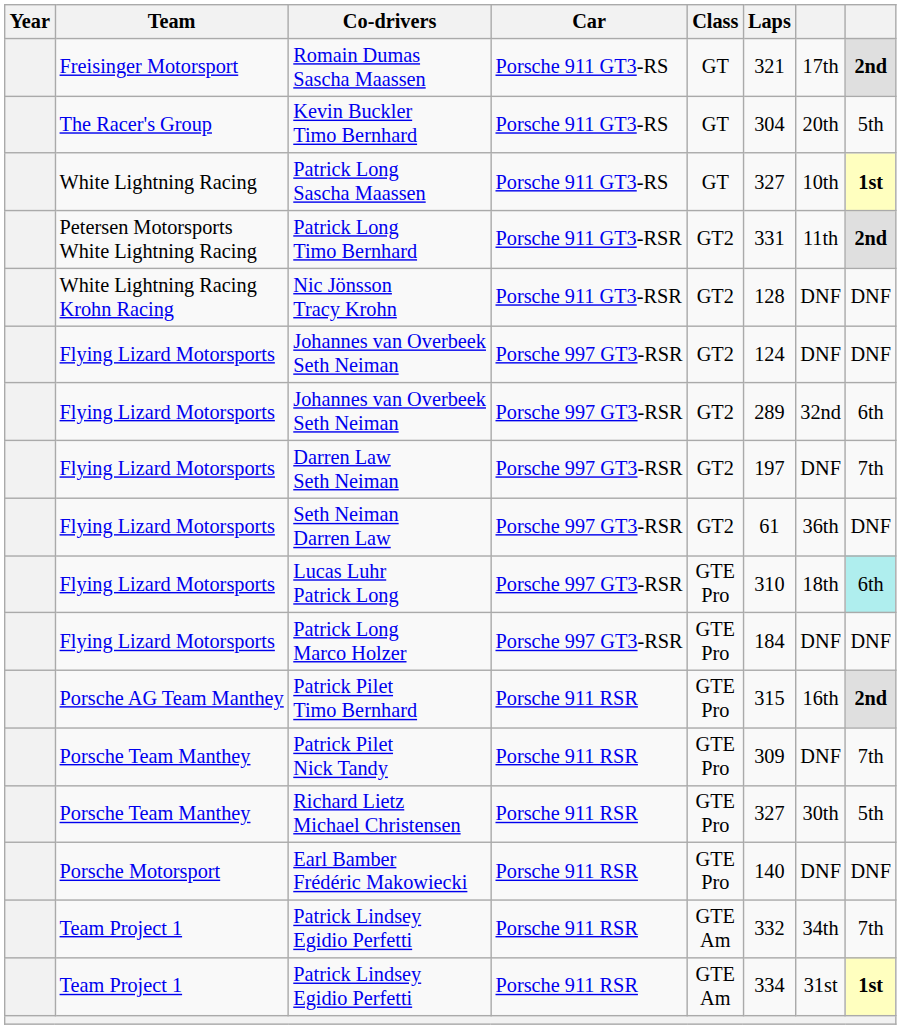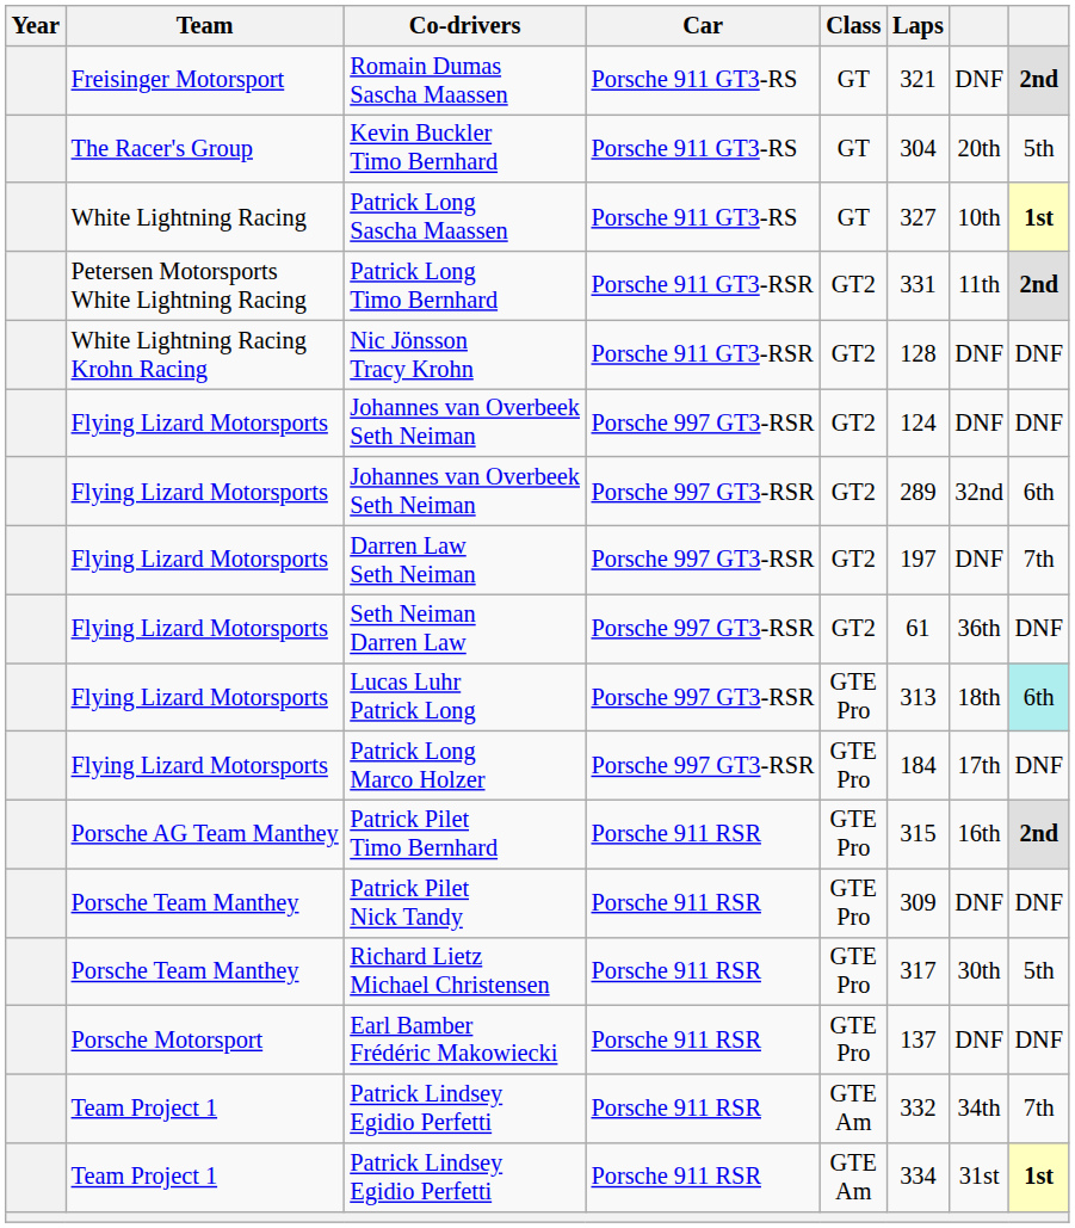Romain Dumas Sascha Maassen | column 7: 17th -> DNF
Lucas Luhr Patrick Long | Laps: 310 -> 313
Patrick Long Marco Holzer | column 7: DNF -> 17th
Patrick Pilet Nick Tandy | column 8: 7th -> DNF
Richard Lietz Michael Christensen | Laps: 327 -> 317
Earl Bamber Frédéric Makowiecki | Laps: 140 -> 137
